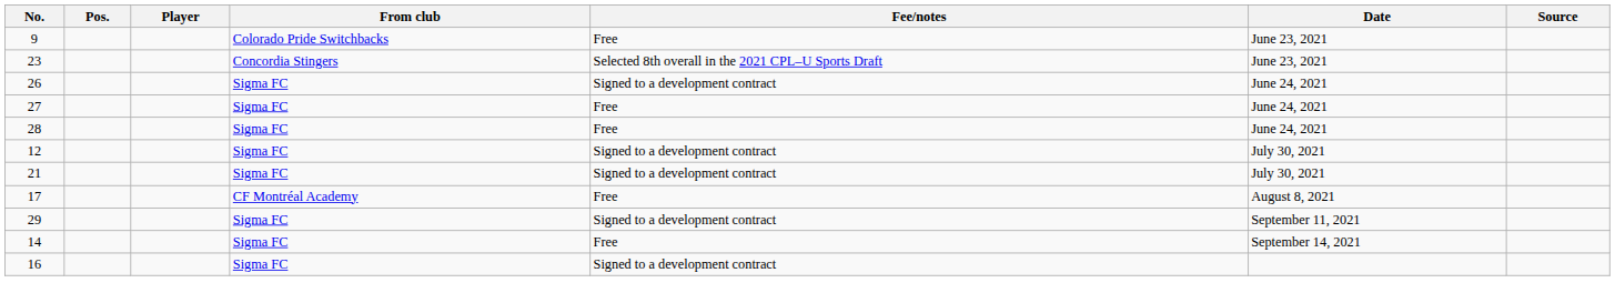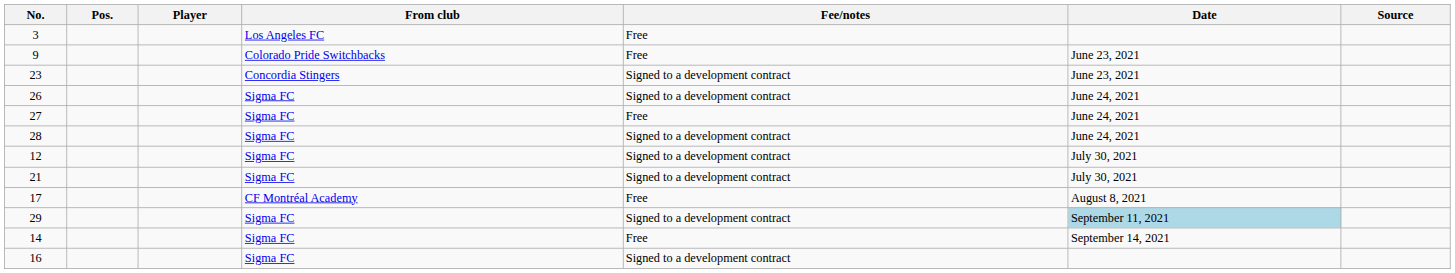+ row: 3 | Los Angeles FC | Free
23 | Fee/notes: Selected 8th overall in the 2021 CPL–U Sports Draft -> Signed to a development contract
28 | Fee/notes: Free -> Signed to a development contract
29 | Date: no background -> lightblue background
